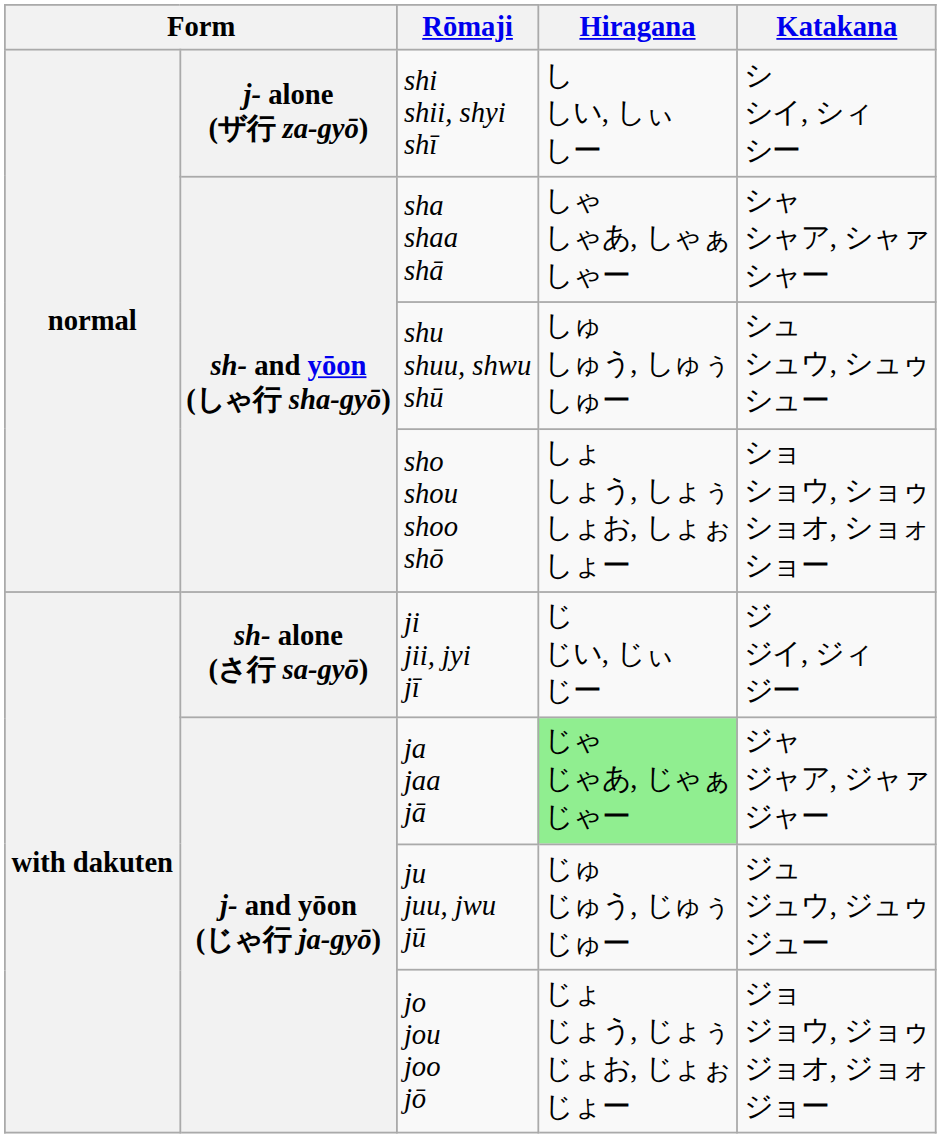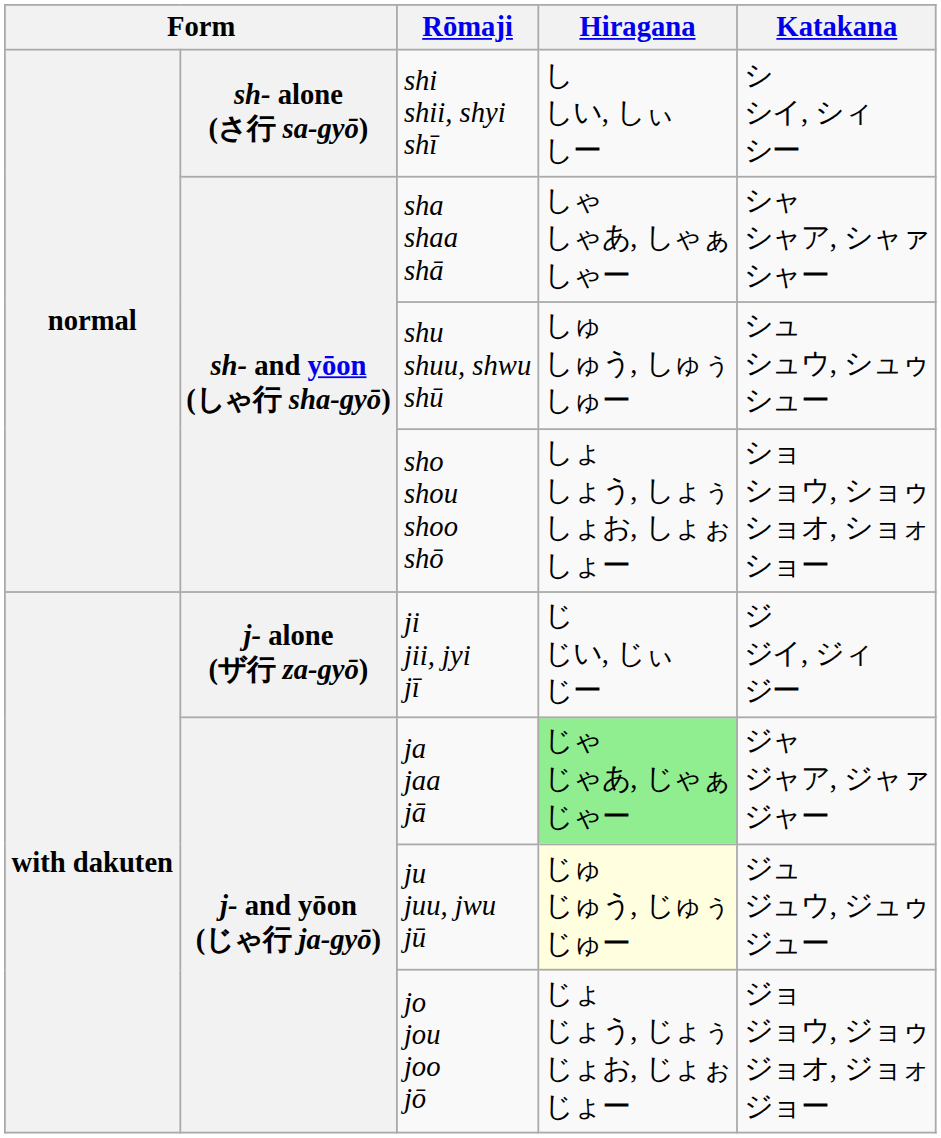shi shii, shyi shī | column 2: j- alone (ザ行 za-gyō) -> sh- alone (さ行 sa-gyō)
ji jii, jyi jī | column 2: sh- alone (さ行 sa-gyō) -> j- alone (ザ行 za-gyō)
ju juu, jwu jū | Hiragana: no background -> lightyellow background
